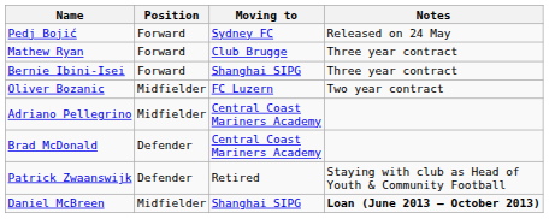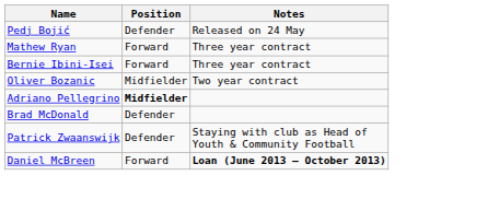- column: Moving to | Sydney FC | Club Brugge | Shanghai SIPG | FC Luzern | Central Coast Mariners Academy | Central Coast Mariners Academy | Retired | Shanghai SIPG
Pedj Bojić | Position: Forward -> Defender
Adriano Pellegrino | Position: normal -> bold
Daniel McBreen | Position: Midfielder -> Forward
